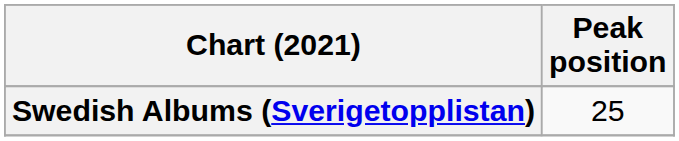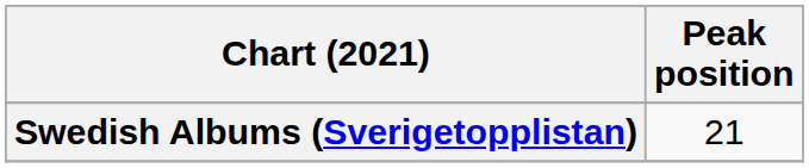Swedish Albums (Sverigetopplistan) | Peak position: 25 -> 21
